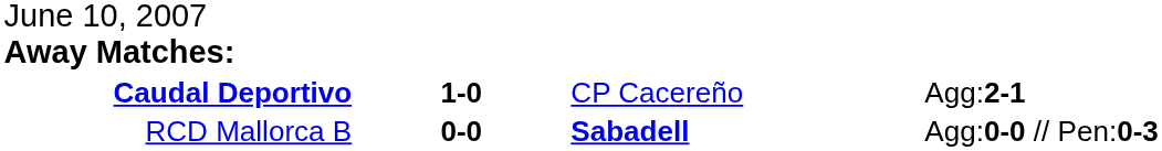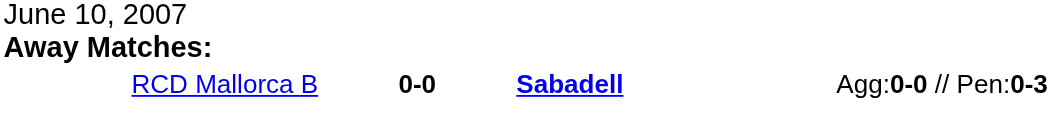- row: Caudal Deportivo | 1-0 | CP Cacereño | Agg:2-1
